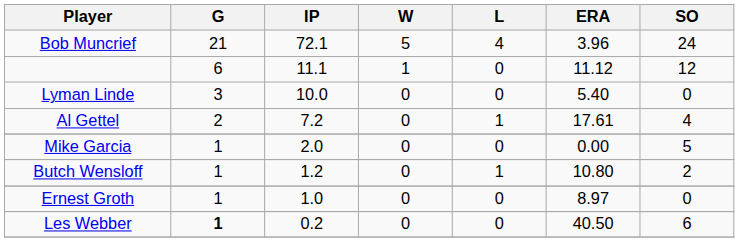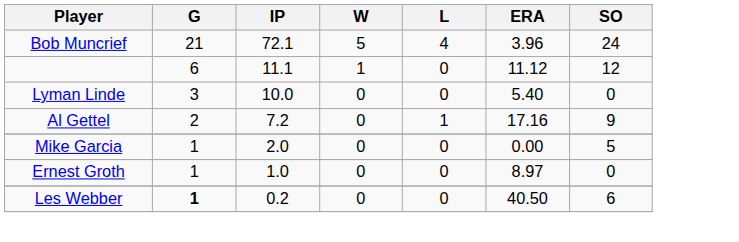Al Gettel | ERA: 17.61 -> 17.16
Al Gettel | SO: 4 -> 9
- row: Butch Wensloff | 1 | 1.2 | 0 | 1 | 10.80 | 2
